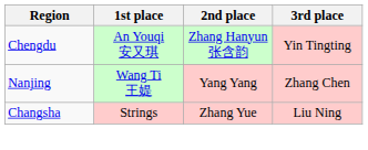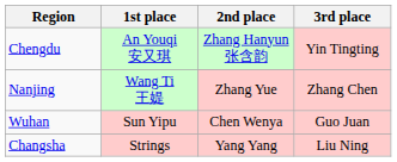Nanjing | 2nd place: Yang Yang -> Zhang Yue
+ row: Wuhan | Sun Yipu | Chen Wenya | Guo Juan
Changsha | 2nd place: Zhang Yue -> Yang Yang
